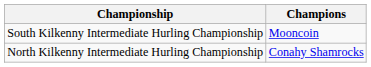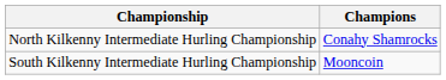rows swapped: North Kilkenny Intermediate Hurling Championship <-> South Kilkenny Intermediate Hurling Championship
